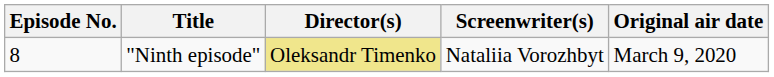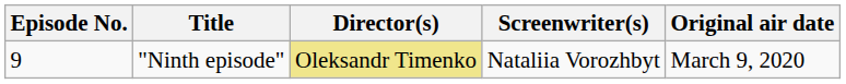"Ninth episode" | Episode No.: 8 -> 9
